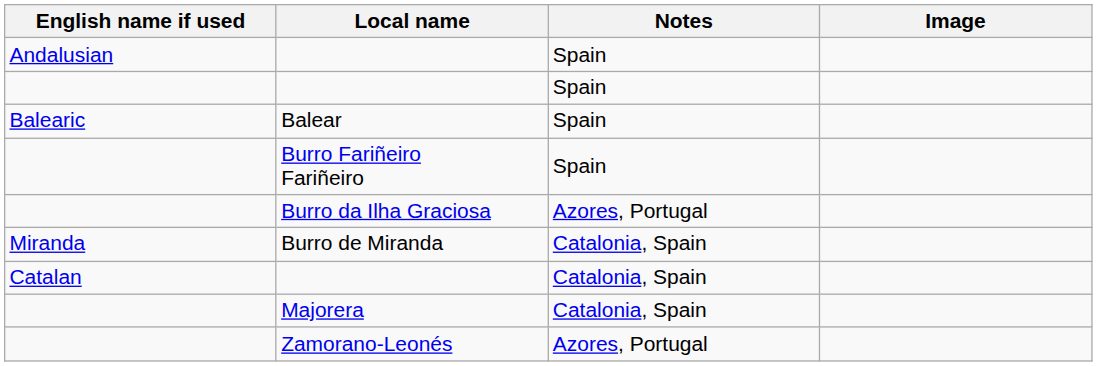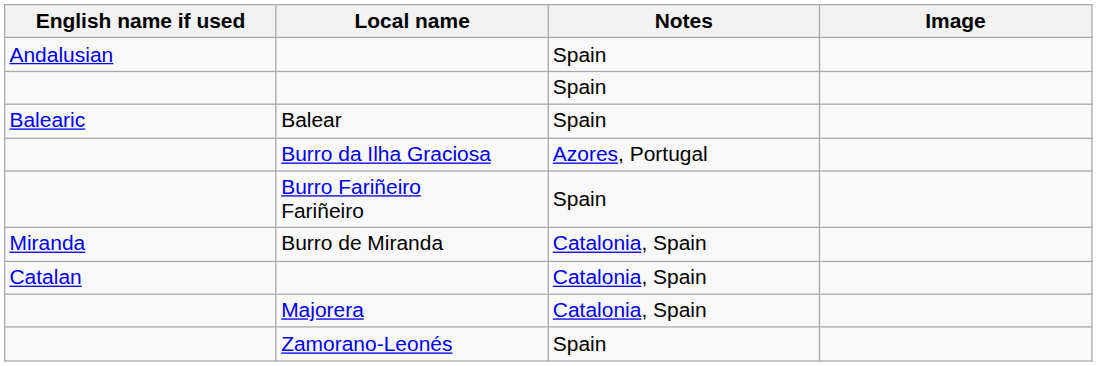rows swapped: Burro da Ilha Graciosa <-> Burro Fariñeiro Fariñeiro
Zamorano-Leonés | Notes: Azores, Portugal -> Spain
